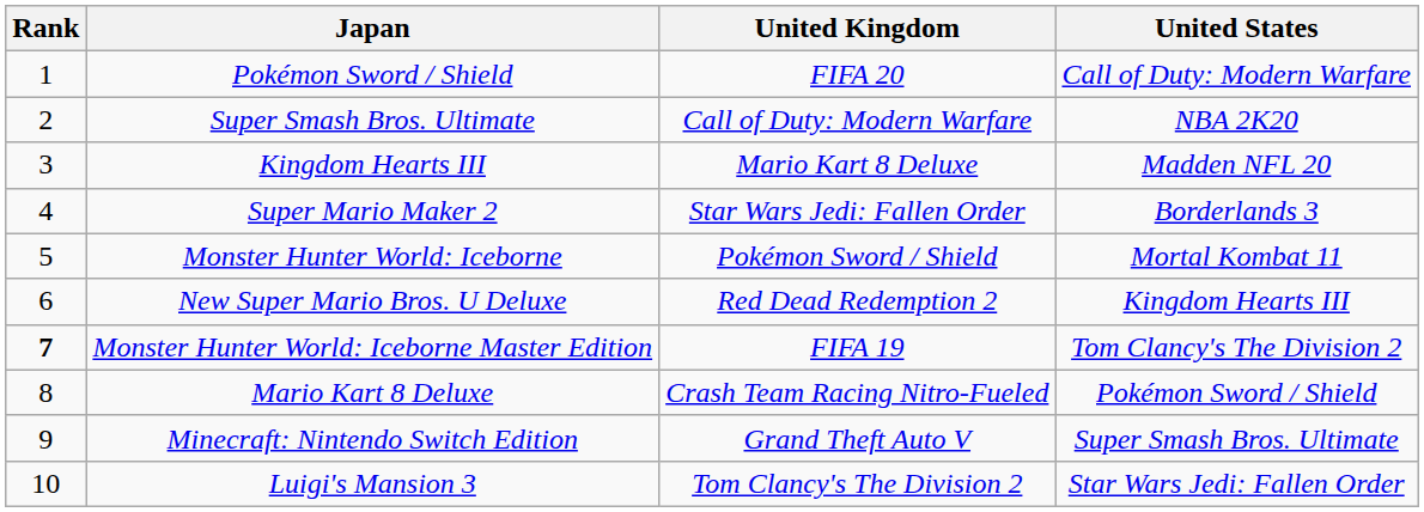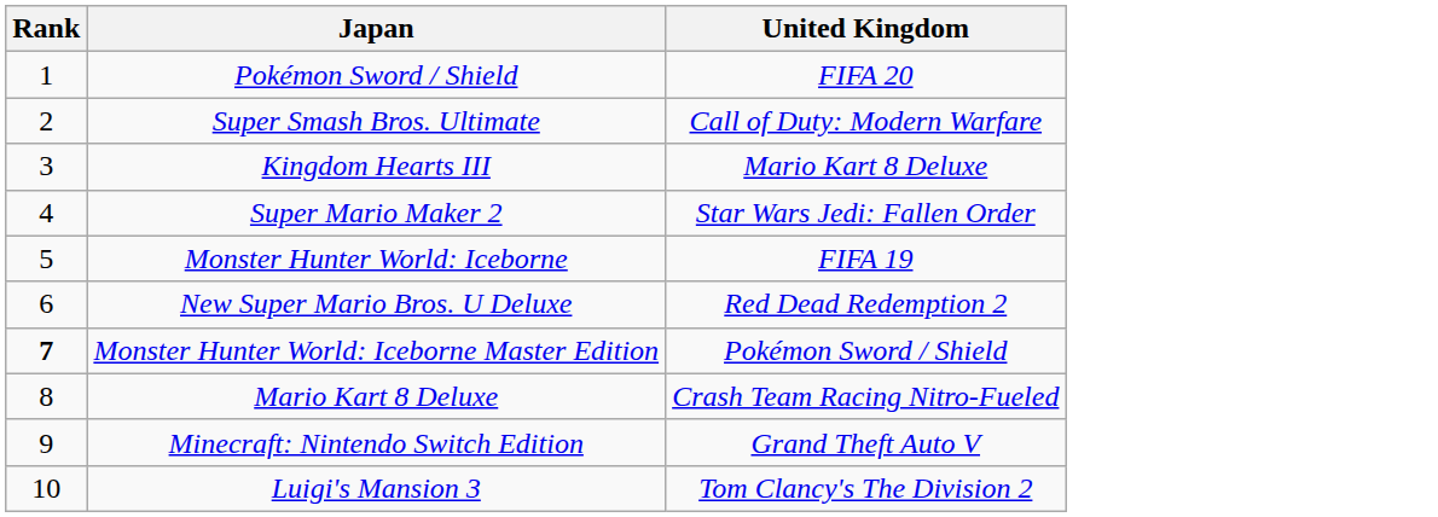- column: United States | Call of Duty: Modern Warfare | NBA 2K20 | Madden NFL 20 | Borderlands 3 | Mortal Kombat 11 | Kingdom Hearts III | Tom Clancy's The Division 2 | Pokémon Sword / Shield | Super Smash Bros. Ultimate | Star Wars Jedi: Fallen Order
Monster Hunter World: Iceborne | United Kingdom: Pokémon Sword / Shield -> FIFA 19
Monster Hunter World: Iceborne Master Edition | United Kingdom: FIFA 19 -> Pokémon Sword / Shield
